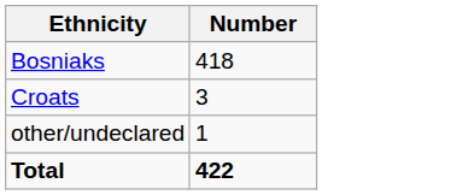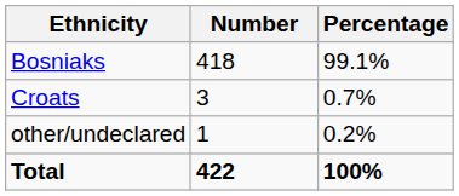+ column: Percentage | 99.1% | 0.7% | 0.2% | 100%
